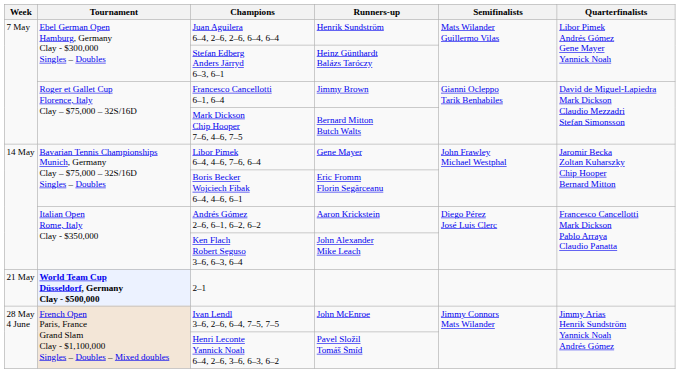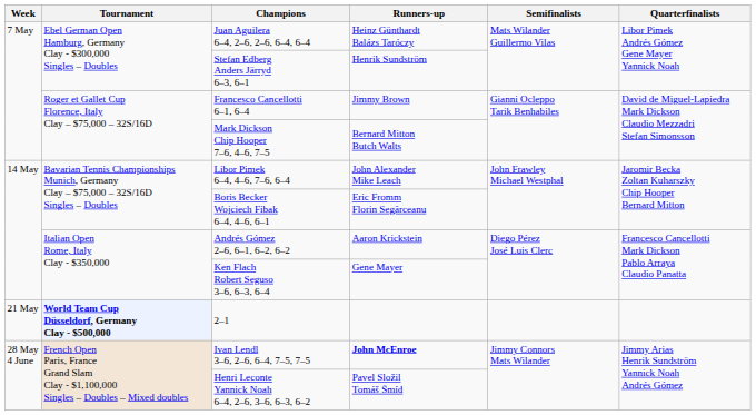Juan Aguilera 6–4, 2–6, 2–6, 6–4, 6–4 | Runners-up: Henrik Sundström -> Heinz Günthardt Balázs Taróczy
Stefan Edberg Anders Järryd 6–3, 6–1 | Runners-up: Heinz Günthardt Balázs Taróczy -> Henrik Sundström
Libor Pimek 6–4, 4–6, 7–6, 6–4 | Runners-up: Gene Mayer -> John Alexander Mike Leach
Ken Flach Robert Seguso 3–6, 6–3, 6–4 | Runners-up: John Alexander Mike Leach -> Gene Mayer
Ivan Lendl 3–6, 2–6, 6–4, 7–5, 7–5 | Runners-up: normal -> bold
